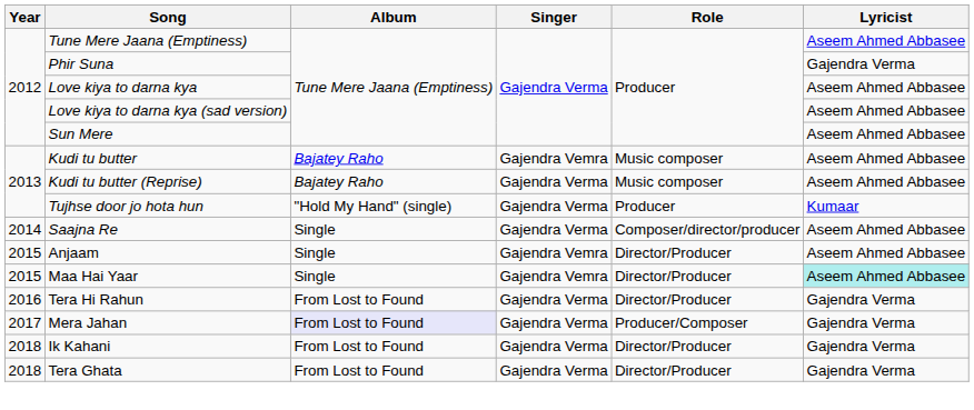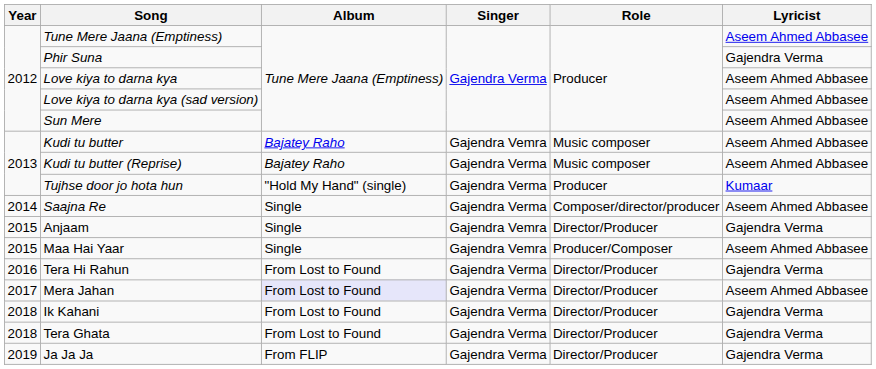Anjaam | Lyricist: Aseem Ahmed Abbasee -> Gajendra Verma
Maa Hai Yaar | Role: Director/Producer -> Producer/Composer
Maa Hai Yaar | Lyricist: paleturquoise background -> no background
Mera Jahan | Role: Producer/Composer -> Director/Producer
Mera Jahan | Lyricist: Gajendra Verma -> Aseem Ahmed Abbasee
+ row: 2019 | Ja Ja Ja | From FLIP | Gajendra Verma | Director/Producer | Gajendra Verma
